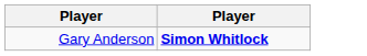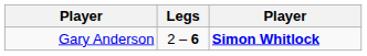+ column: Legs | 2 – 6
